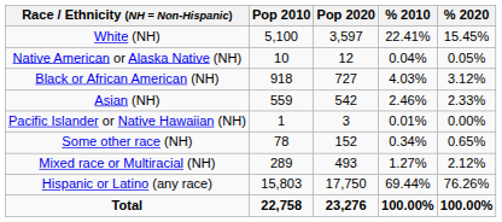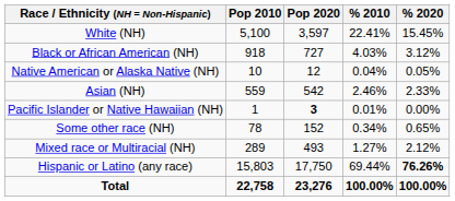rows swapped: Black or African American (NH) <-> Native American or Alaska Native (NH)
Pacific Islander or Native Hawaiian (NH) | Pop 2020: normal -> bold
Hispanic or Latino (any race) | % 2020: normal -> bold
